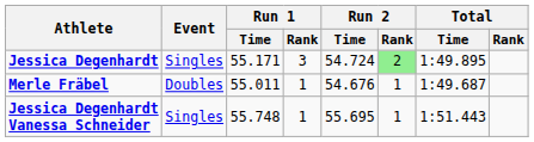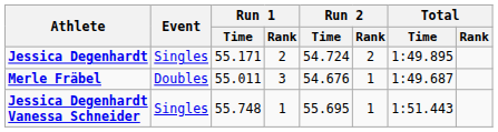Jessica Degenhardt | Run 1 / Rank: 3 -> 2
Jessica Degenhardt | Run 2 / Rank: lightgreen background -> no background
Merle Fräbel | Run 1 / Rank: 1 -> 3
